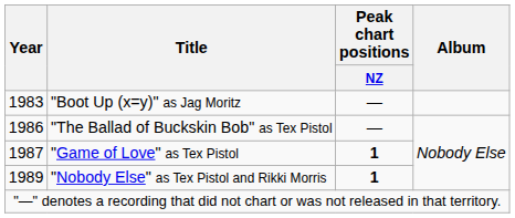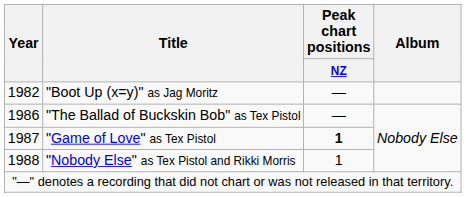"Boot Up (x=y)" as Jag Moritz | Year: 1983 -> 1982
"Nobody Else" as Tex Pistol and Rikki Morris | Year: 1989 -> 1988
"Nobody Else" as Tex Pistol and Rikki Morris | Peak chart positions / NZ: bold -> normal
